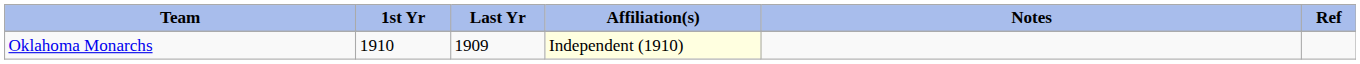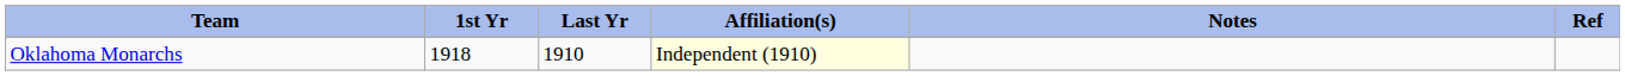Oklahoma Monarchs | 1st Yr: 1910 -> 1918
Oklahoma Monarchs | Last Yr: 1909 -> 1910
